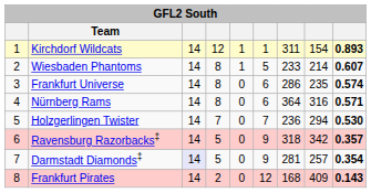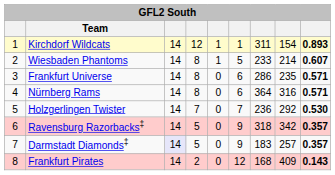Frankfurt Universe | column 9: 0.574 -> 0.571
Holzgerlingen Twister | column 8: 294 -> 292
Darmstadt Diamonds‡ | column 7: 281 -> 183
Darmstadt Diamonds‡ | column 9: 0.354 -> 0.357
